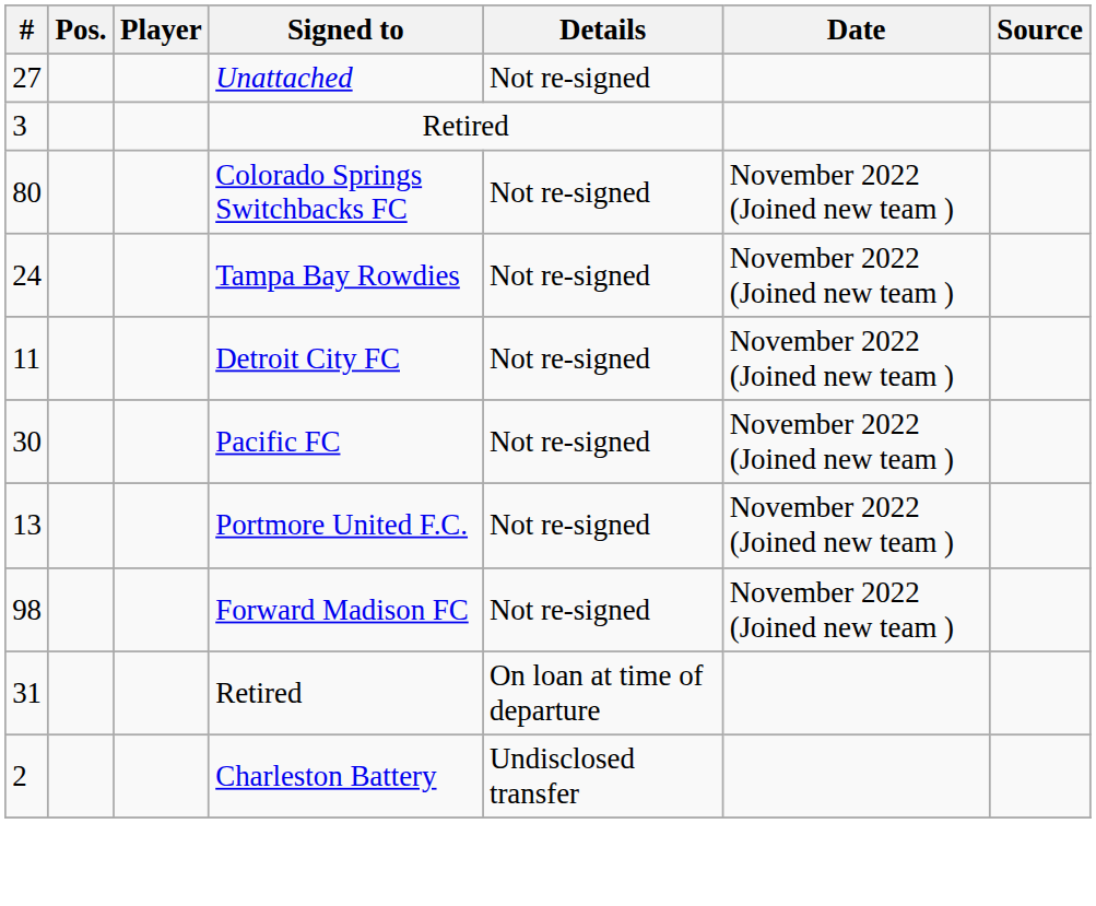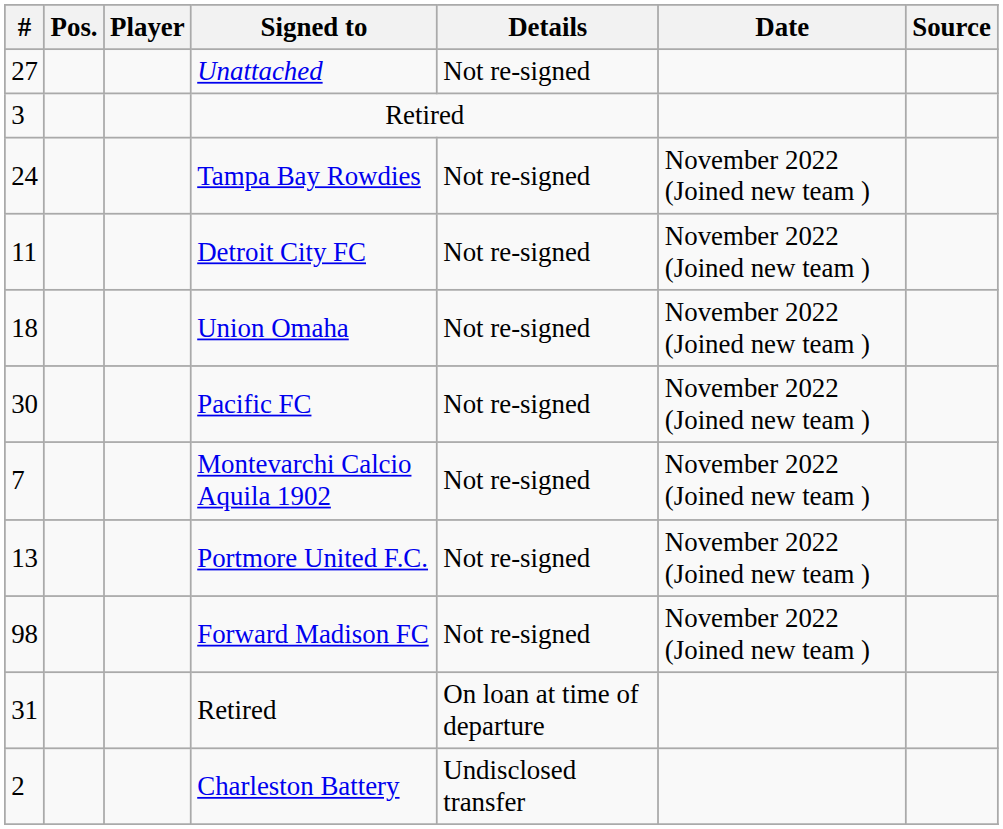- row: 80 | Colorado Springs Switchbacks FC | Not re-signed | November 2022 (Joined new team )
+ row: 18 | Union Omaha | Not re-signed | November 2022 (Joined new team )
+ row: 7 | Montevarchi Calcio Aquila 1902 | Not re-signed | November 2022 (Joined new team )
